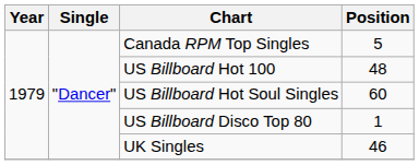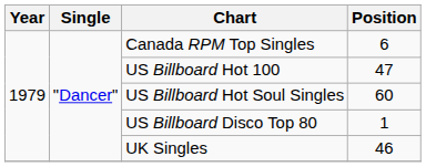Canada RPM Top Singles | Position: 5 -> 6
US Billboard Hot 100 | Position: 48 -> 47
